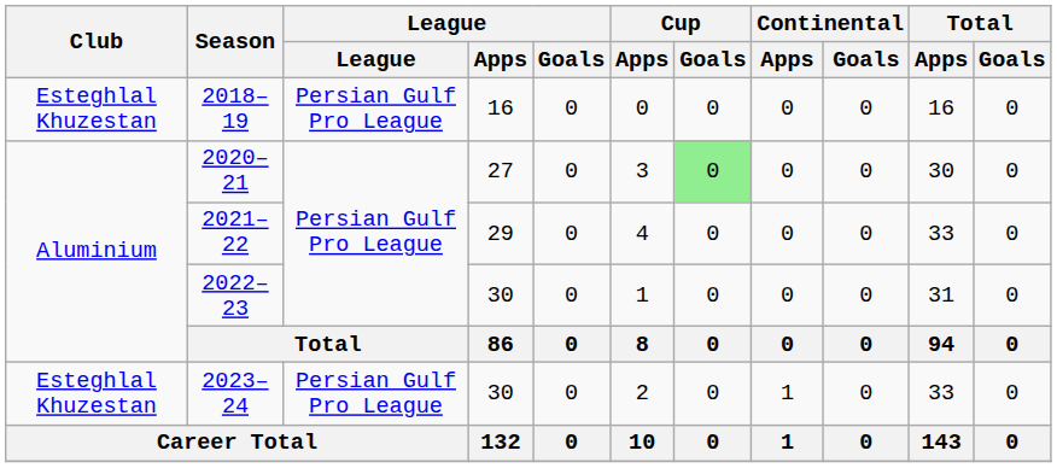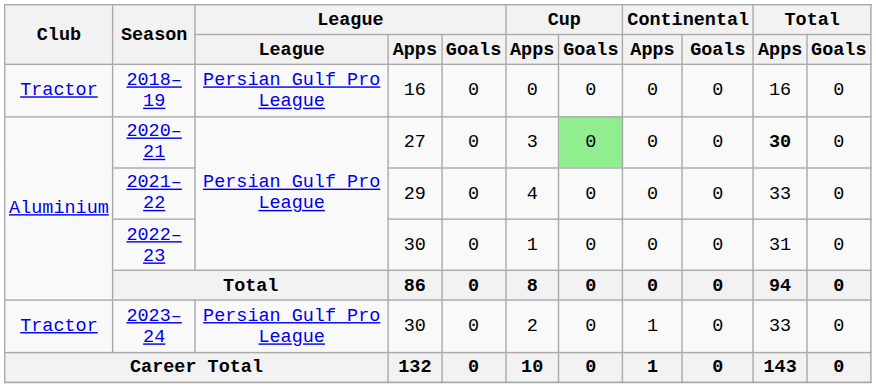2018–19 | Club: Esteghlal Khuzestan -> Tractor
2020–21 | Total / Apps: normal -> bold
2023–24 | Club: Esteghlal Khuzestan -> Tractor
